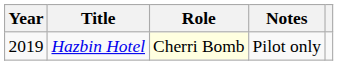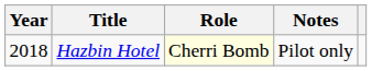Hazbin Hotel | Year: 2019 -> 2018
